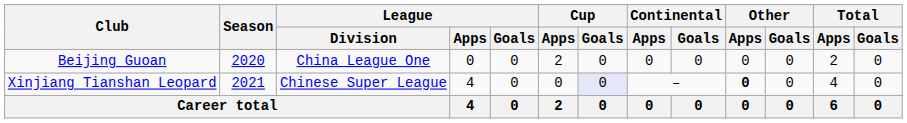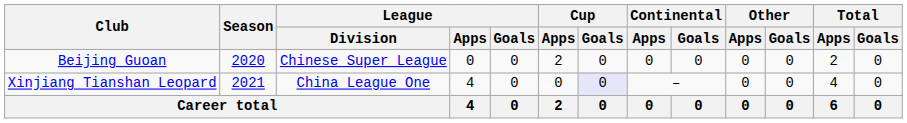Beijing Guoan | League / Division: China League One -> Chinese Super League
Xinjiang Tianshan Leopard | League / Division: Chinese Super League -> China League One
Xinjiang Tianshan Leopard | Other / Apps: bold -> normal
